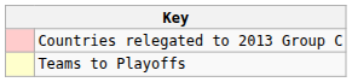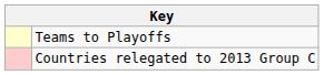rows swapped: Teams to Playoffs <-> Countries relegated to 2013 Group C
